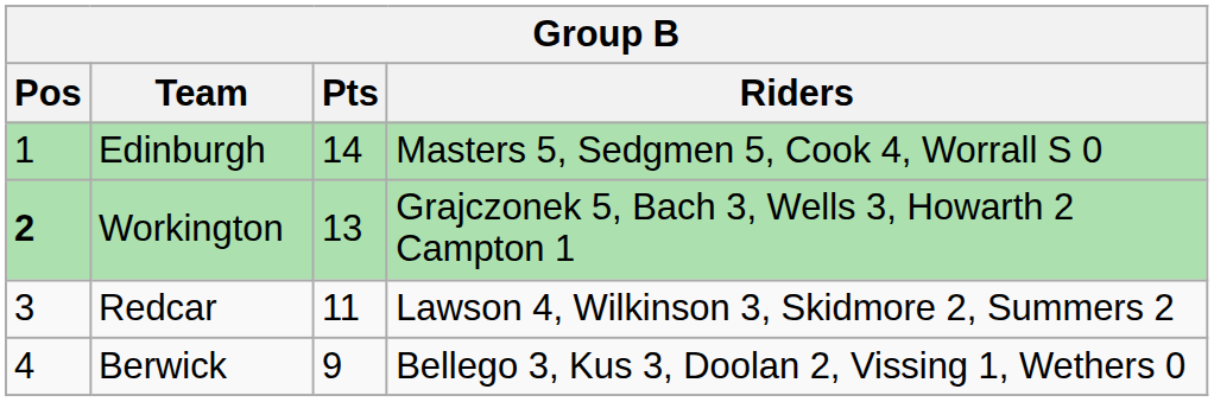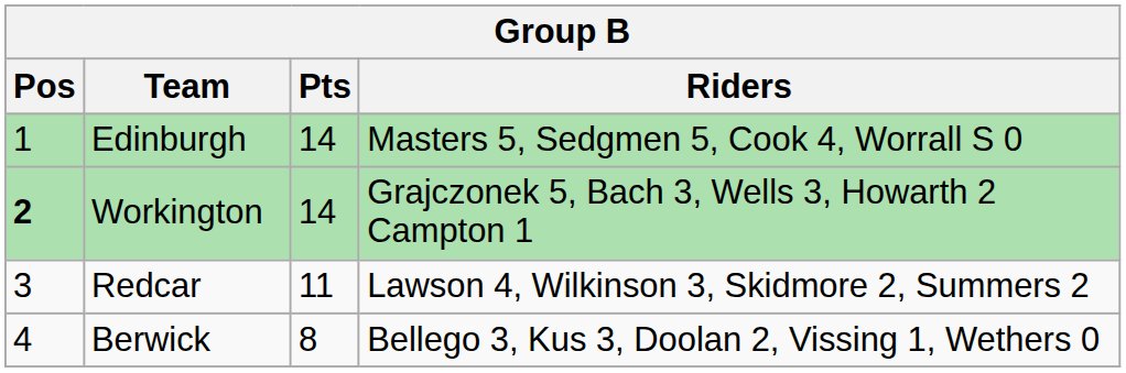Workington | Pts: 13 -> 14
Berwick | Pts: 9 -> 8
